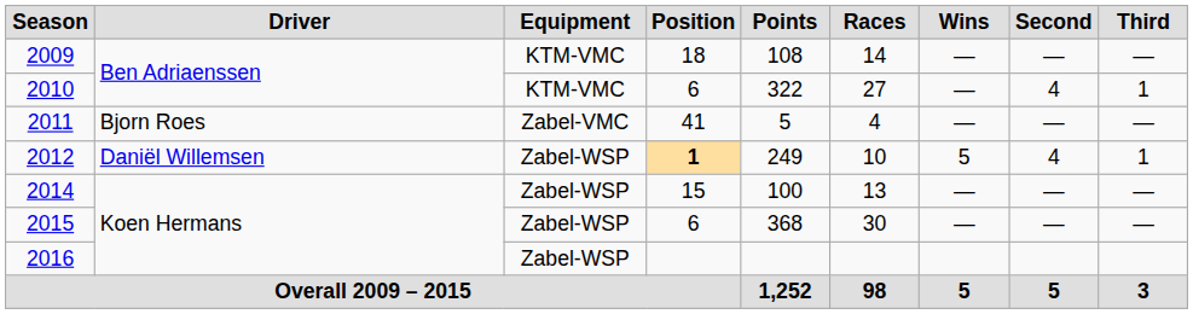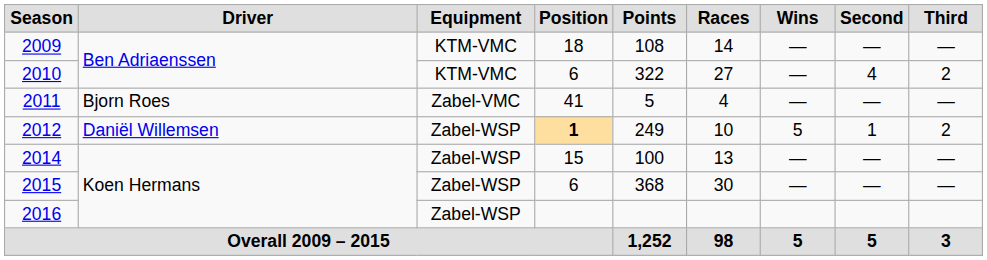2010 | Third: 1 -> 2
2012 | Second: 4 -> 1
2012 | Third: 1 -> 2
